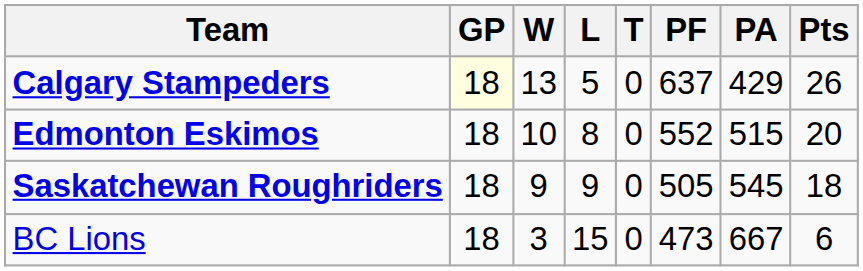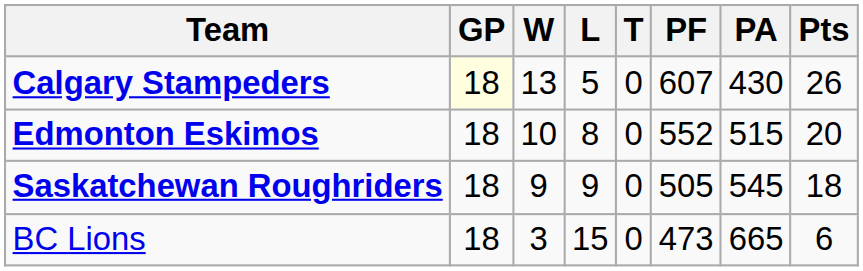Calgary Stampeders | PF: 637 -> 607
Calgary Stampeders | PA: 429 -> 430
BC Lions | PA: 667 -> 665
